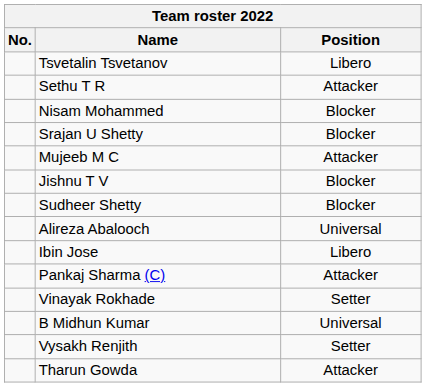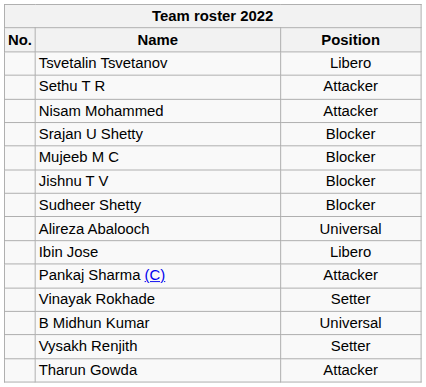Nisam Mohammed | Position: Blocker -> Attacker
Mujeeb M C | Position: Attacker -> Blocker
